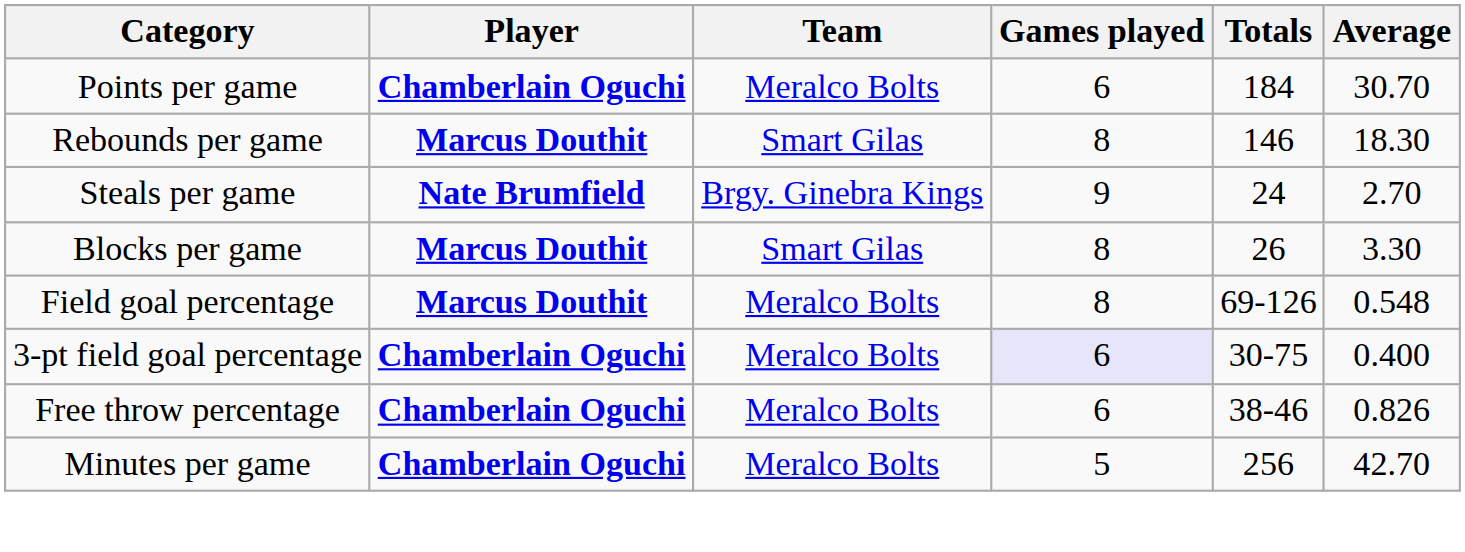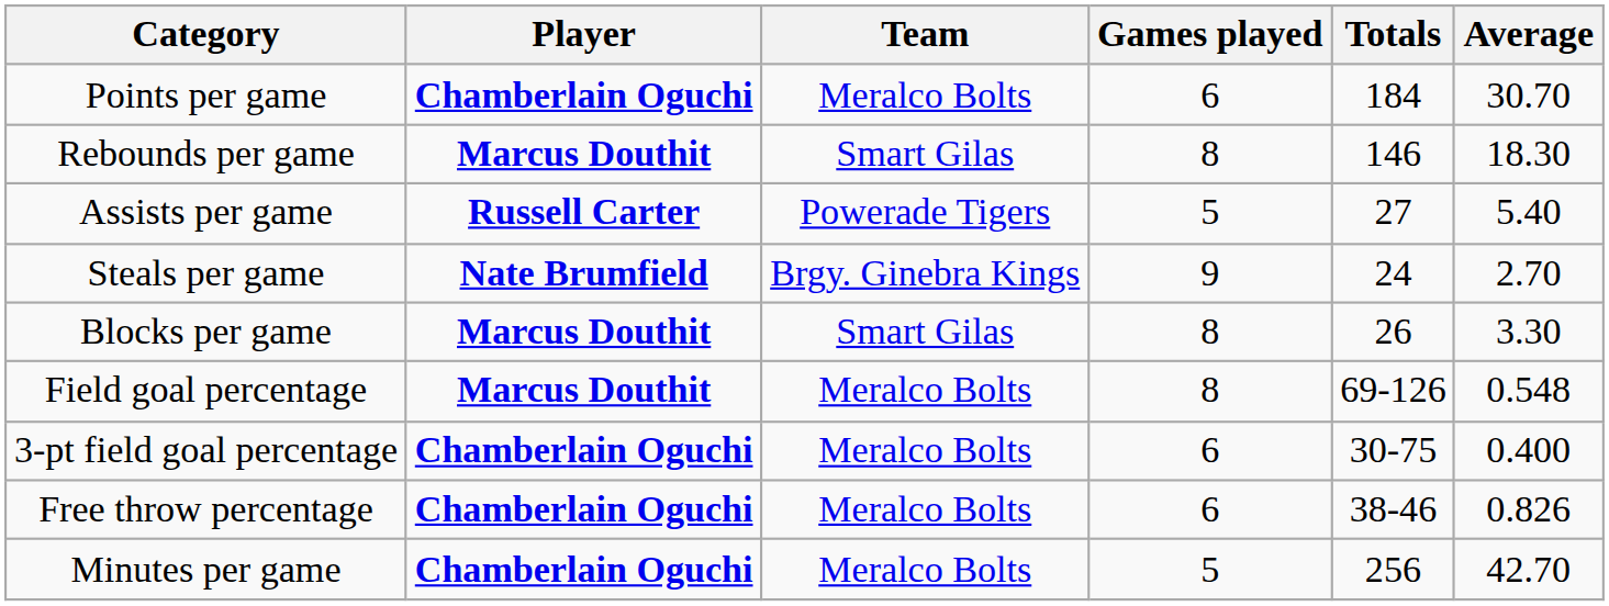+ row: Assists per game | Russell Carter | Powerade Tigers | 5 | 27 | 5.40
3-pt field goal percentage | Games played: lavender background -> no background
